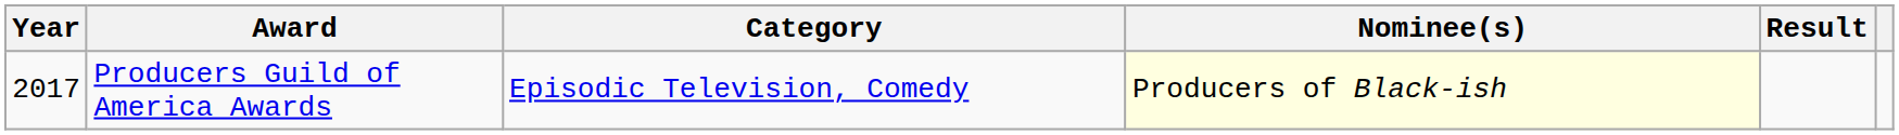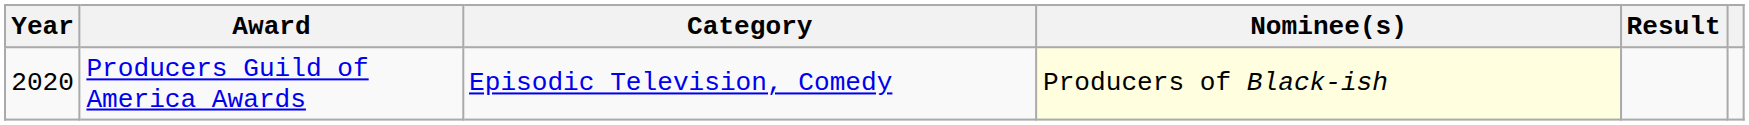Producers Guild of America Awards | Year: 2017 -> 2020
